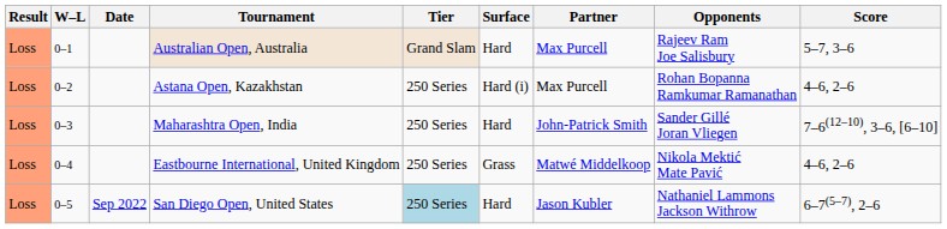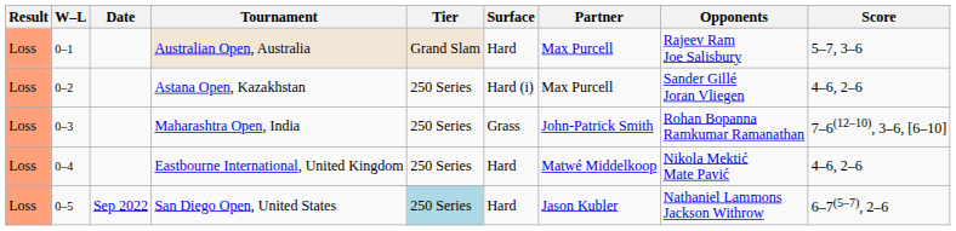Astana Open, Kazakhstan | Opponents: Rohan Bopanna Ramkumar Ramanathan -> Sander Gillé Joran Vliegen
Maharashtra Open, India | Surface: Hard -> Grass
Maharashtra Open, India | Opponents: Sander Gillé Joran Vliegen -> Rohan Bopanna Ramkumar Ramanathan
Eastbourne International, United Kingdom | Surface: Grass -> Hard
